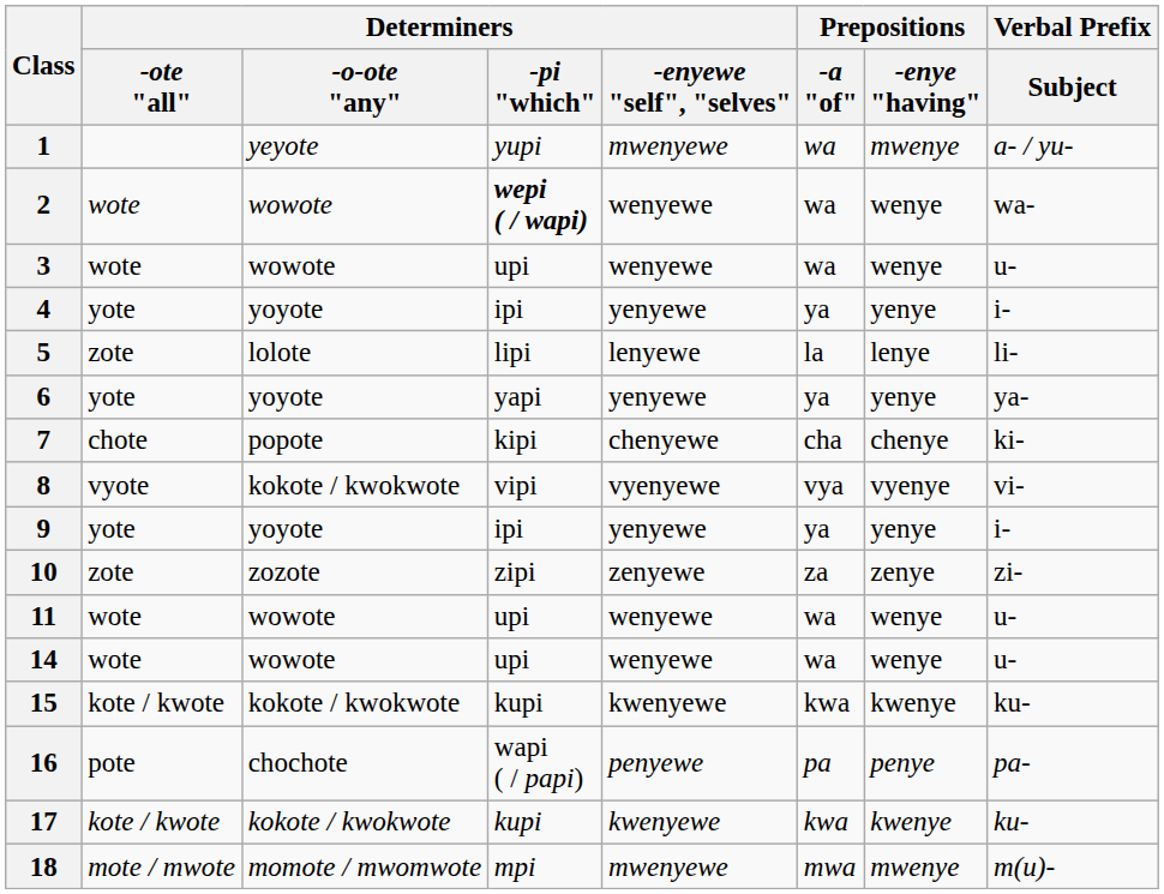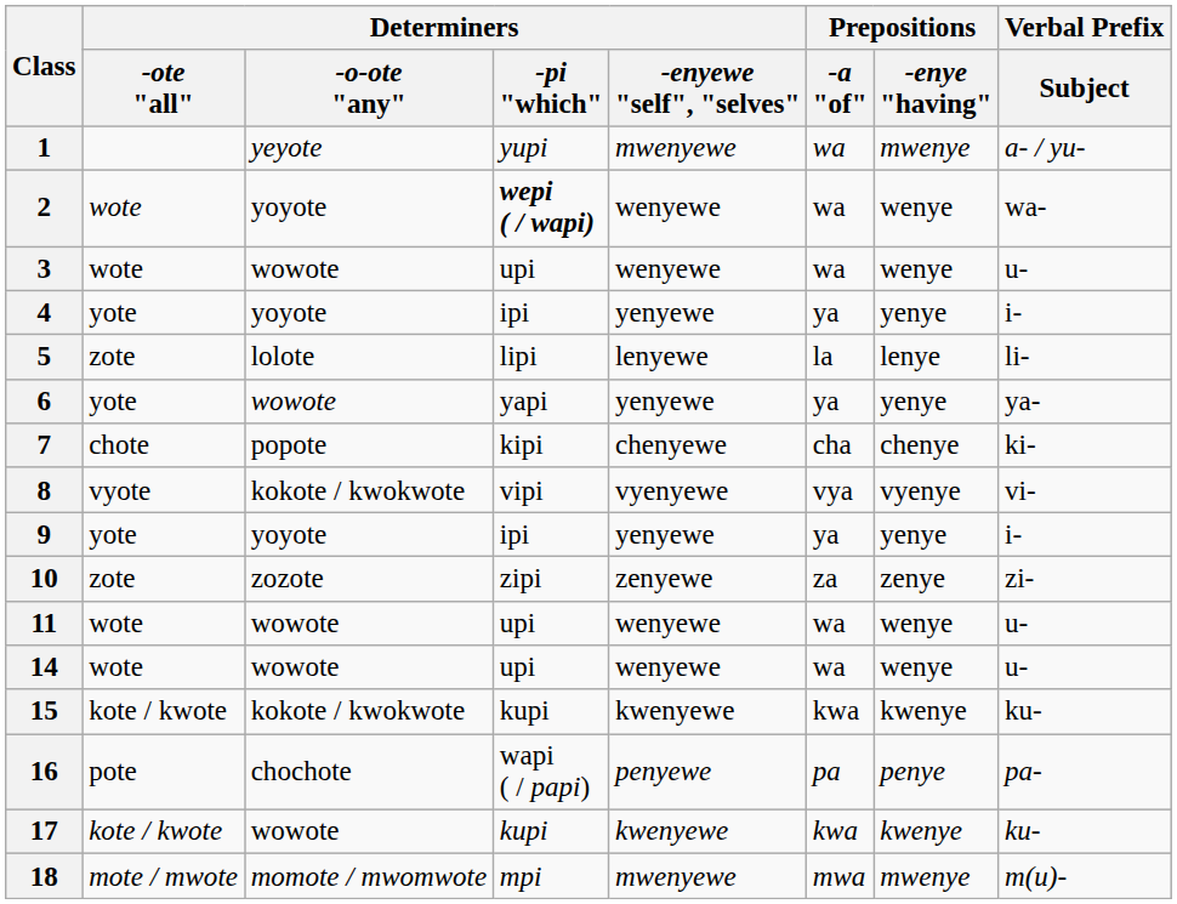2 | Determiners / -o-ote "any": wowote -> yoyote
6 | Determiners / -o-ote "any": yoyote -> wowote
17 | Determiners / -o-ote "any": kokote / kwokwote -> wowote
